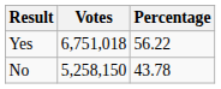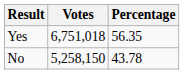Yes | Percentage: 56.22 -> 56.35
